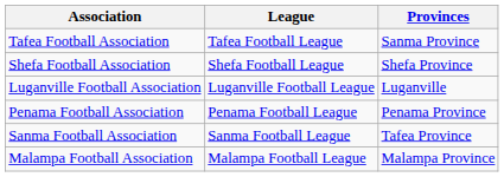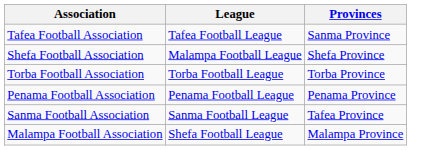Shefa Football Association | League: Shefa Football League -> Malampa Football League
- row: Luganville Football Association | Luganville Football League | Luganville
+ row: Torba Football Association | Torba Football League | Torba Province
Malampa Football Association | League: Malampa Football League -> Shefa Football League
